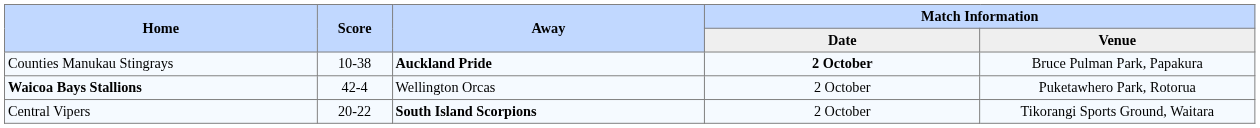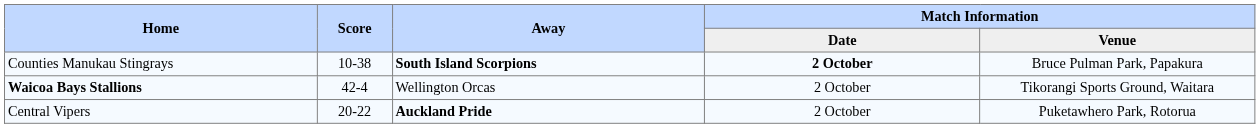Counties Manukau Stingrays | Away: Auckland Pride -> South Island Scorpions
Waicoa Bays Stallions | Match Information / Venue: Puketawhero Park, Rotorua -> Tikorangi Sports Ground, Waitara
Central Vipers | Away: South Island Scorpions -> Auckland Pride
Central Vipers | Match Information / Venue: Tikorangi Sports Ground, Waitara -> Puketawhero Park, Rotorua
